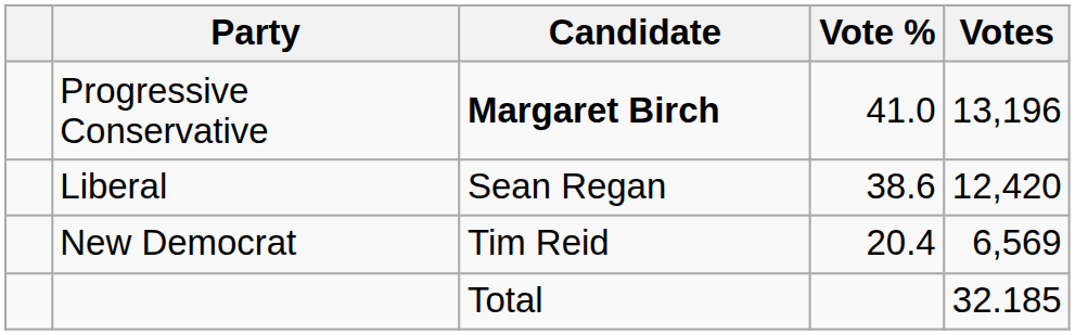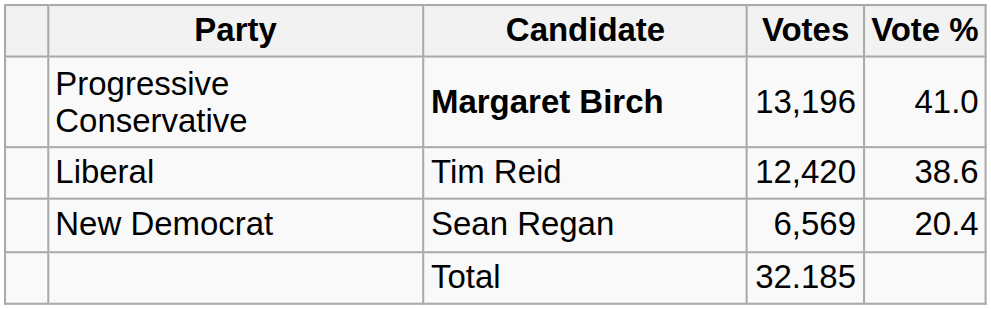columns swapped: Votes <-> Vote %
Liberal | Candidate: Sean Regan -> Tim Reid
New Democrat | Candidate: Tim Reid -> Sean Regan
